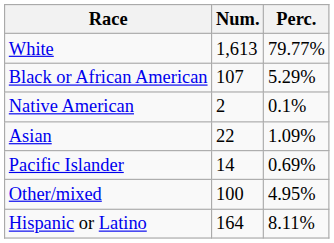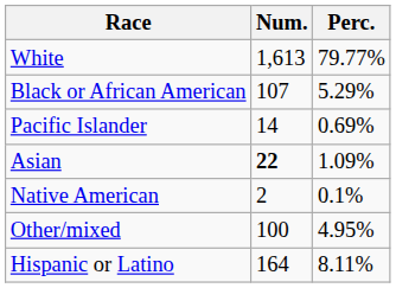rows swapped: Native American <-> Pacific Islander
Asian | Num.: normal -> bold
